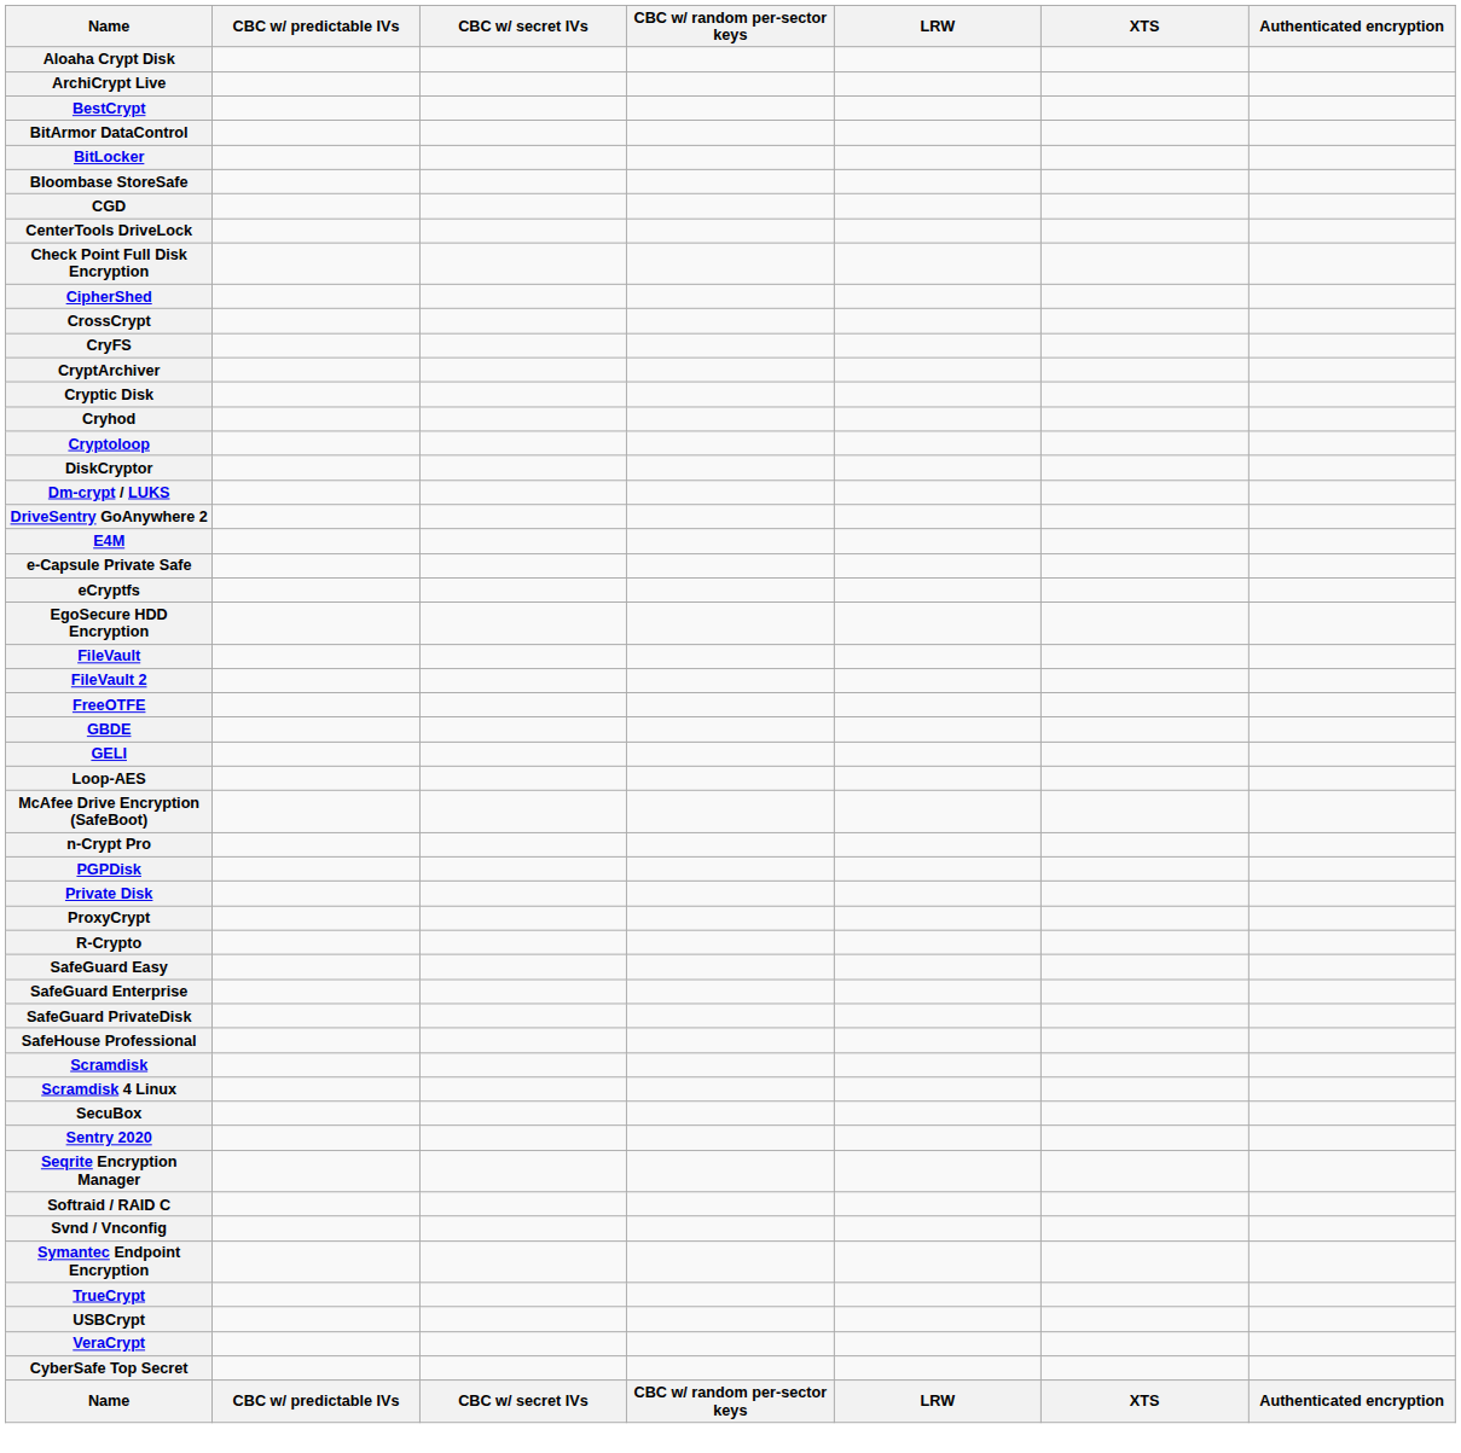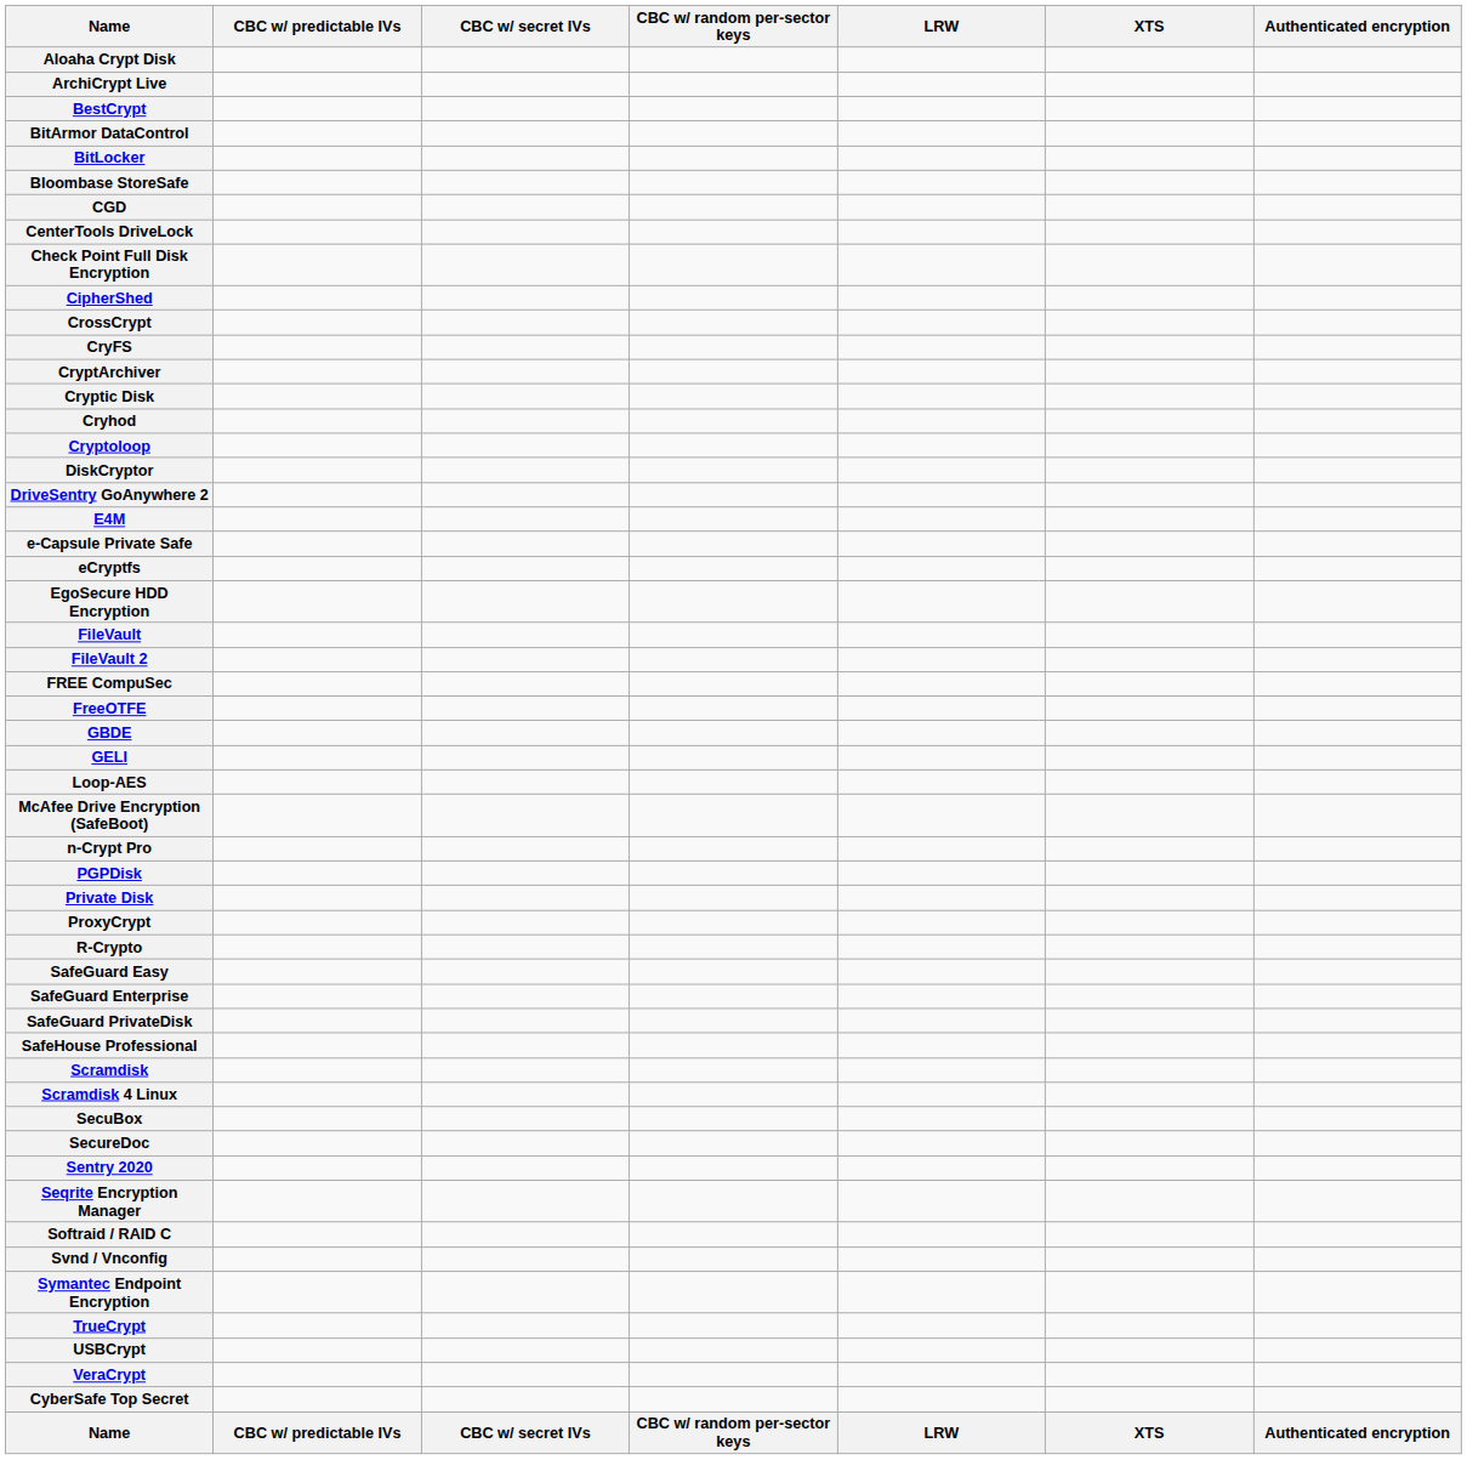- row: Dm-crypt / LUKS
+ row: FREE CompuSec
+ row: SecureDoc
